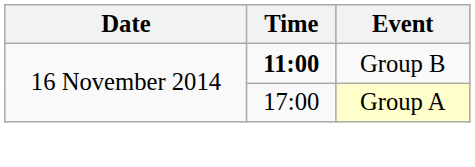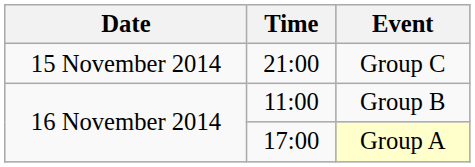+ row: 15 November 2014 | 21:00 | Group C
Group B | Time: bold -> normal
